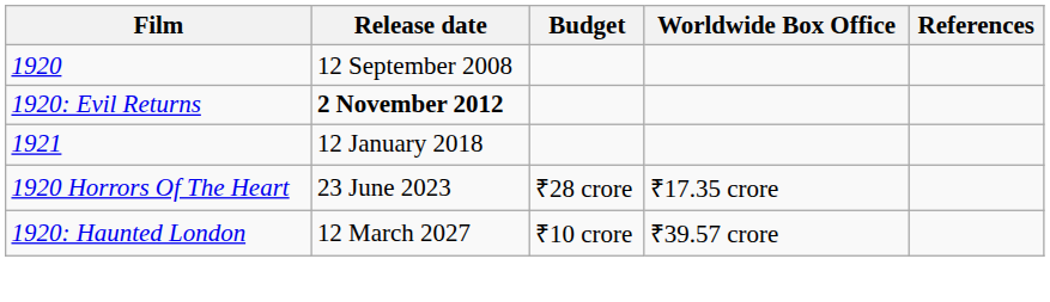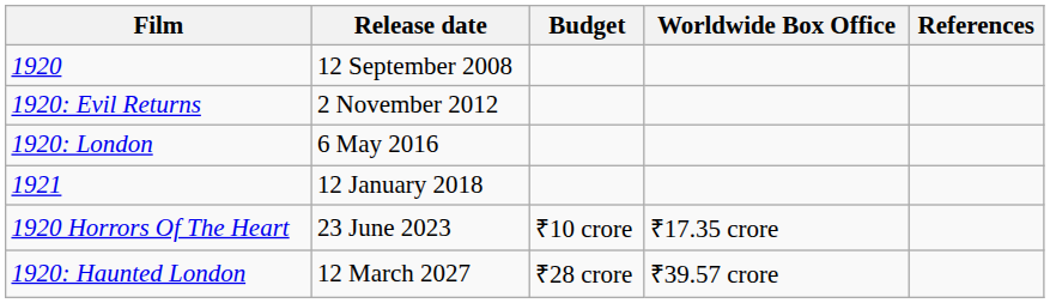1920: Evil Returns | Release date: bold -> normal
+ row: 1920: London | 6 May 2016
1920 Horrors Of The Heart | Budget: ₹28 crore -> ₹10 crore
1920: Haunted London | Budget: ₹10 crore -> ₹28 crore
